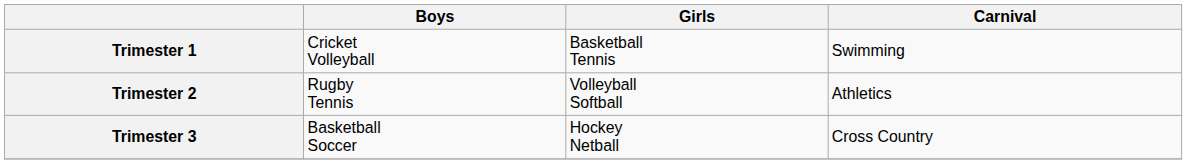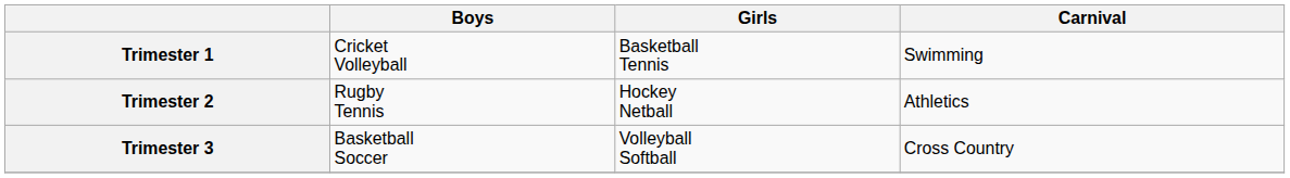Trimester 2 | Girls: Volleyball Softball -> Hockey Netball
Trimester 3 | Girls: Hockey Netball -> Volleyball Softball
